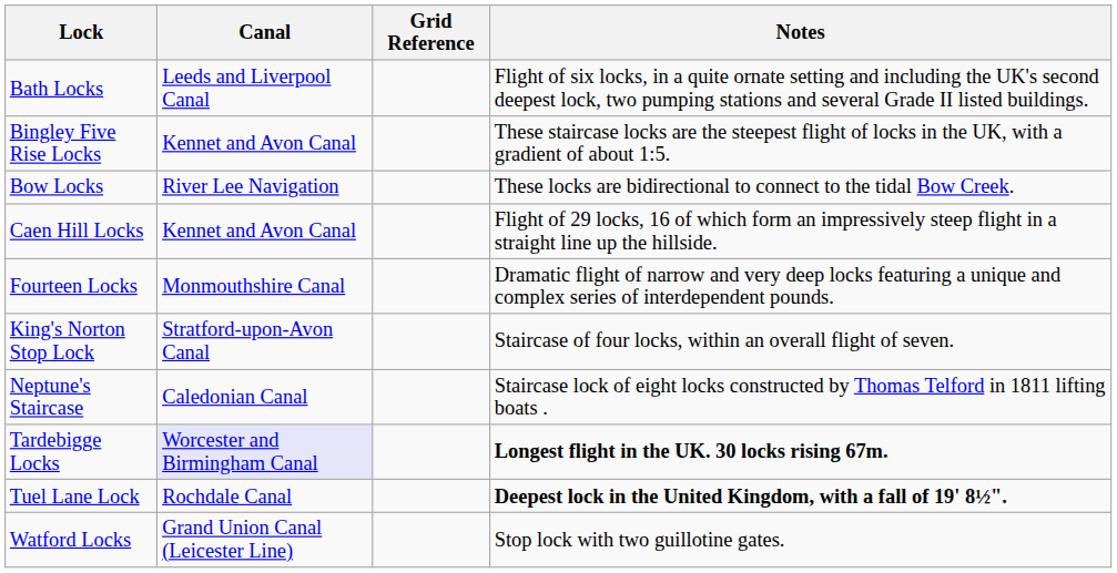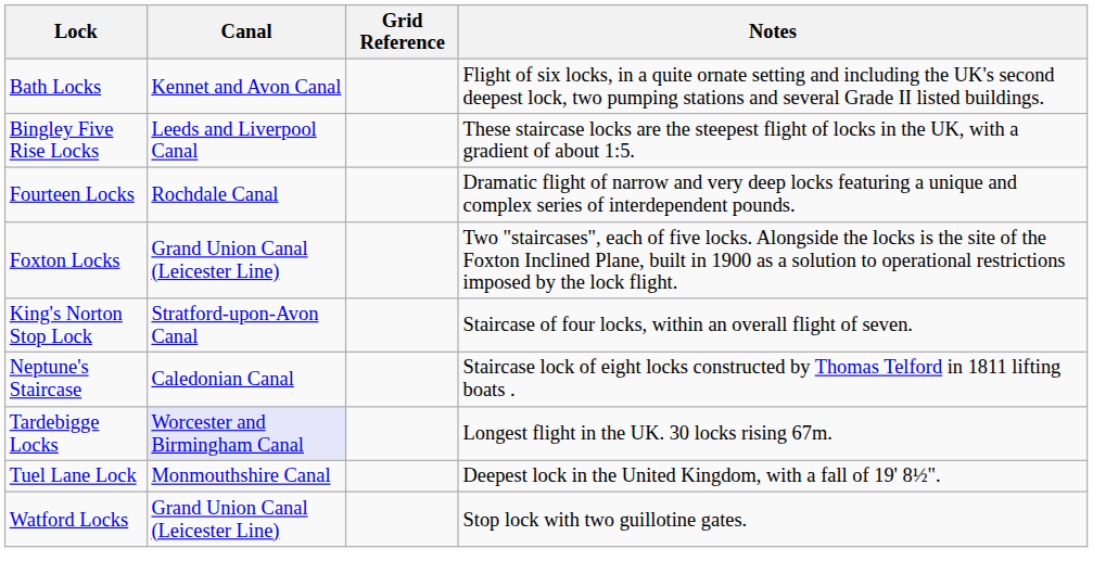Bath Locks | Canal: Leeds and Liverpool Canal -> Kennet and Avon Canal
Bingley Five Rise Locks | Canal: Kennet and Avon Canal -> Leeds and Liverpool Canal
- row: Bow Locks | River Lee Navigation | These locks are bidirectional to connect to the tidal Bow Creek.
- row: Caen Hill Locks | Kennet and Avon Canal | Flight of 29 locks, 16 of which form an impressively steep flight in a straight line up the hillside.
Fourteen Locks | Canal: Monmouthshire Canal -> Rochdale Canal
+ row: Foxton Locks | Grand Union Canal (Leicester Line) | Two "staircases", each of five locks. Alongside the locks is the site of the Foxton Inclined Plane, built in 1900 as a solution to operational restrictions imposed by the lock flight.
Tardebigge Locks | Notes: bold -> normal
Tuel Lane Lock | Canal: Rochdale Canal -> Monmouthshire Canal
Tuel Lane Lock | Notes: bold -> normal
